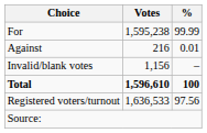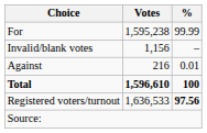rows swapped: Against <-> Invalid/blank votes
Registered voters/turnout | %: normal -> bold
